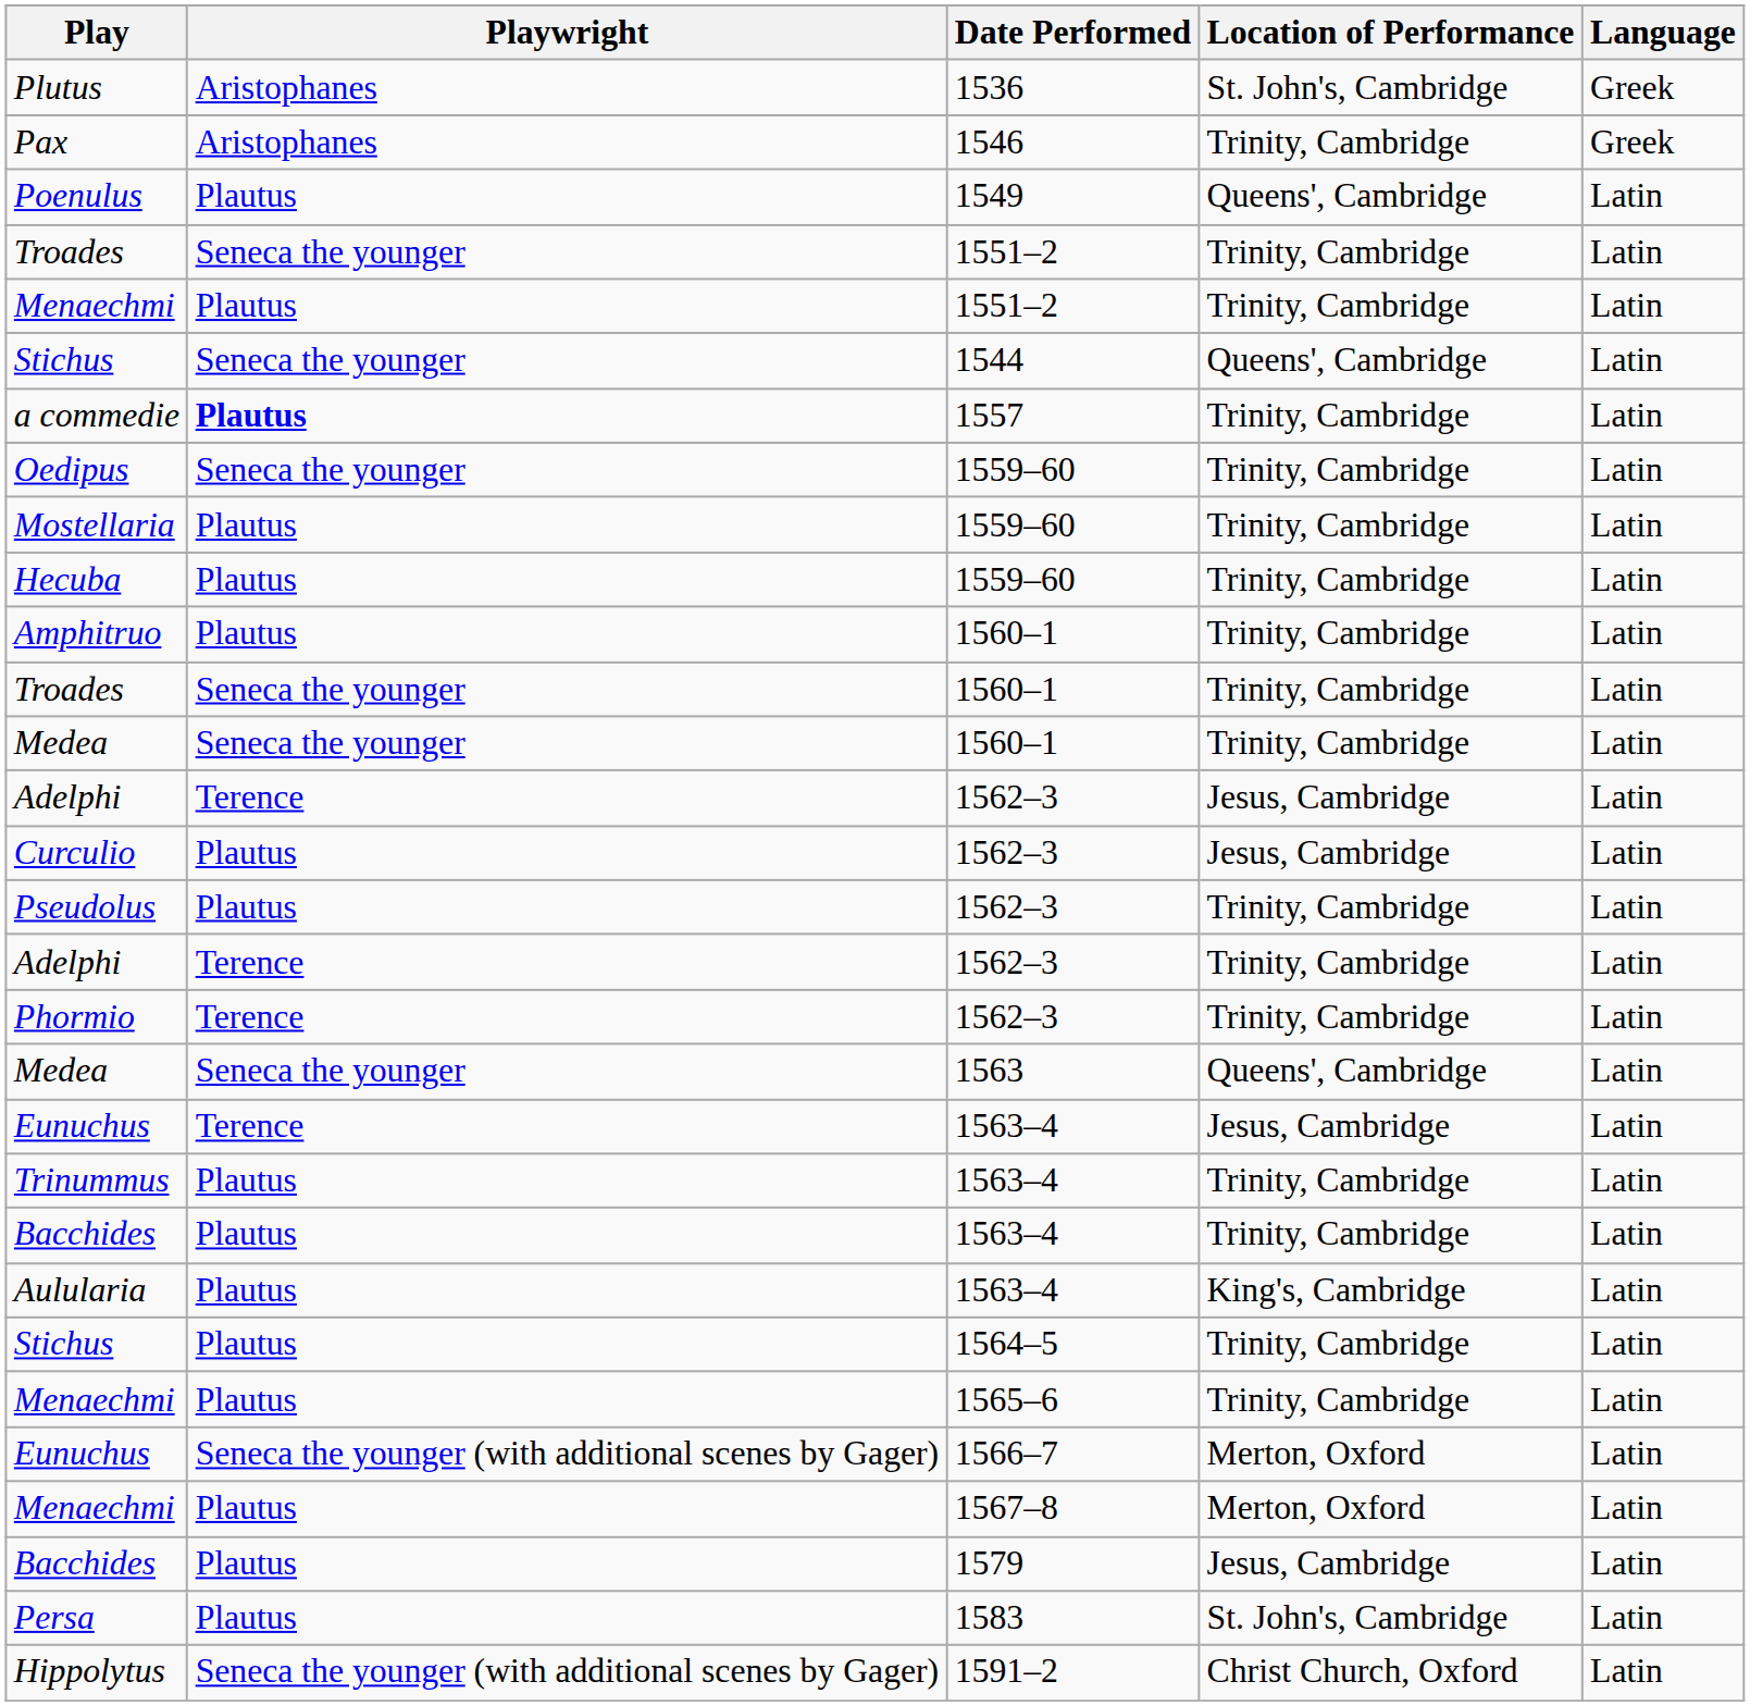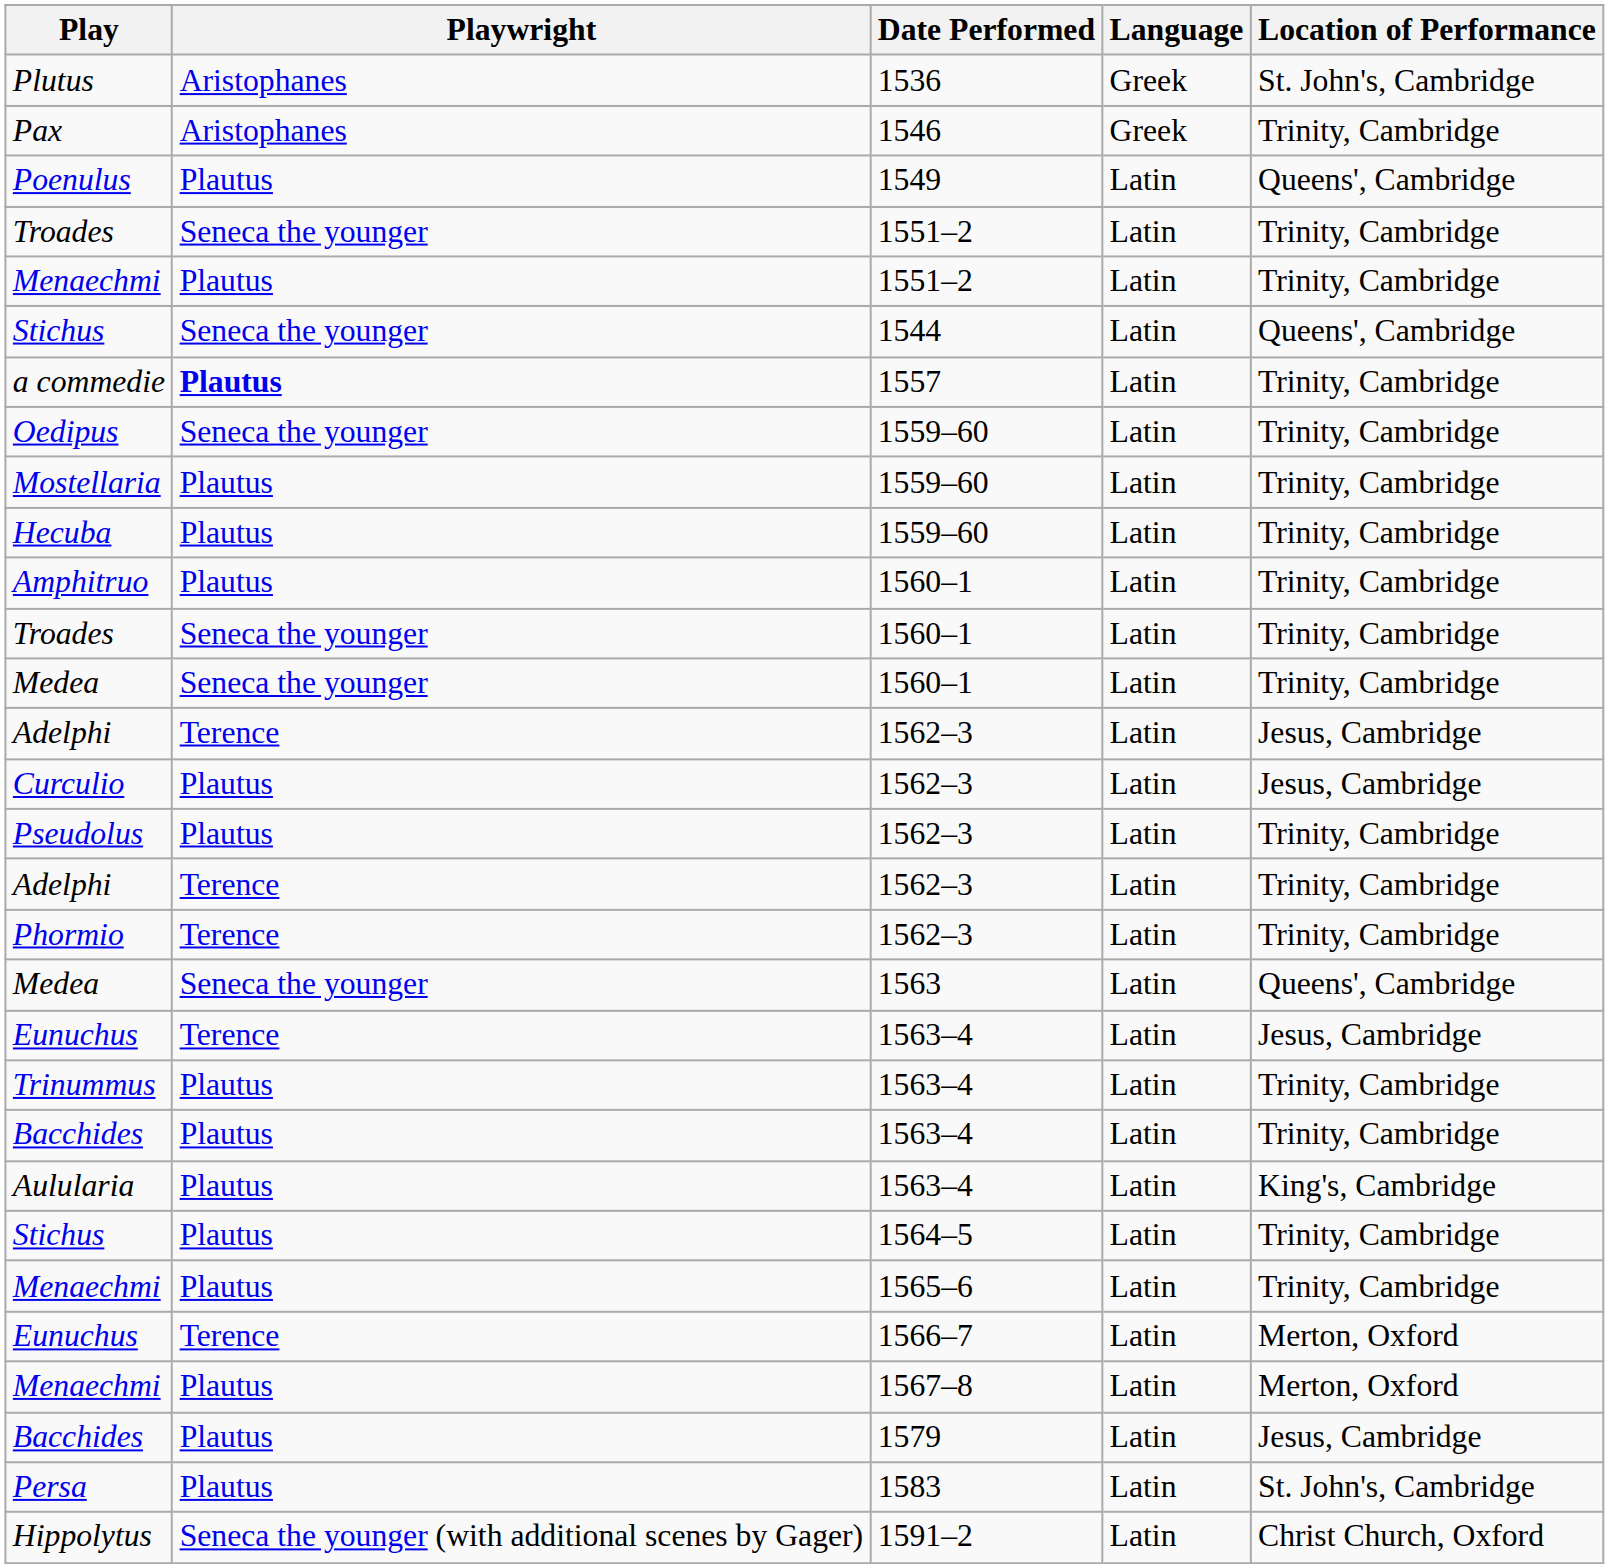columns swapped: Location of Performance <-> Language
Eunuchus / 1566–7 | Playwright: Seneca the younger (with additional scenes by Gager) -> Terence
